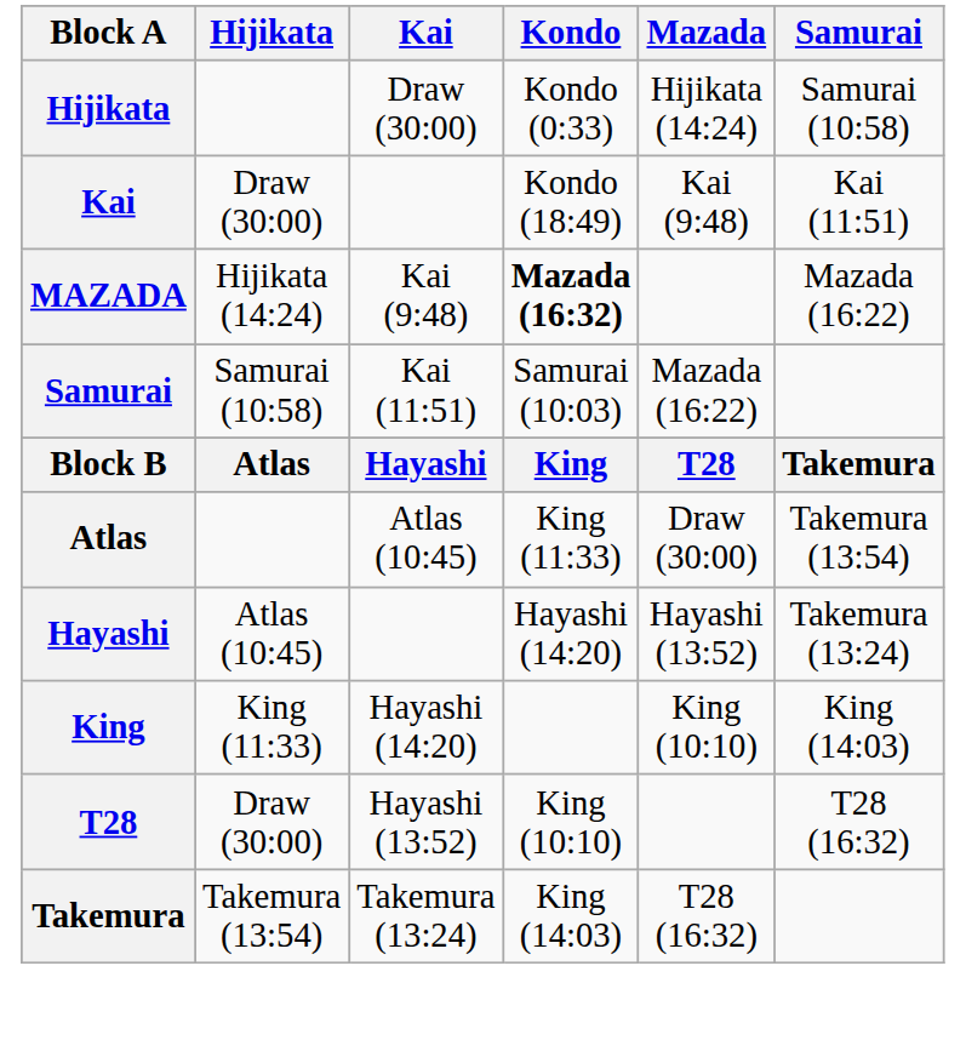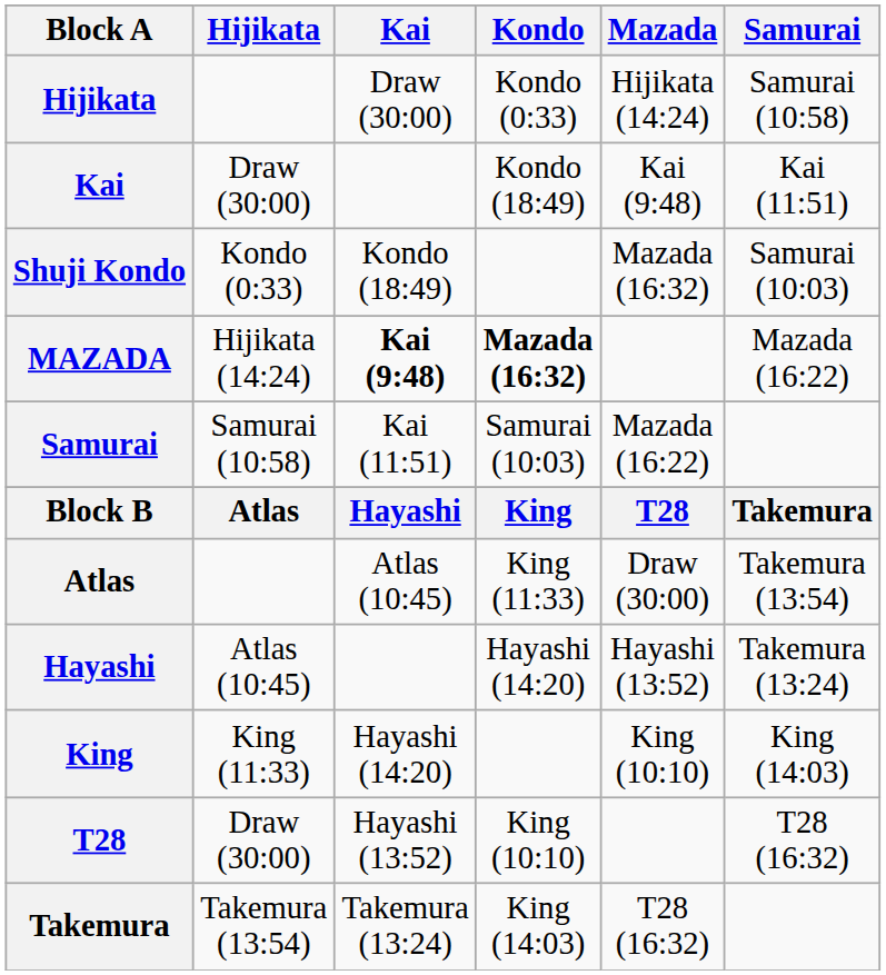+ row: Shuji Kondo | Kondo (0:33) | Kondo (18:49) | Mazada (16:32) | Samurai (10:03)
MAZADA | Kai: normal -> bold
